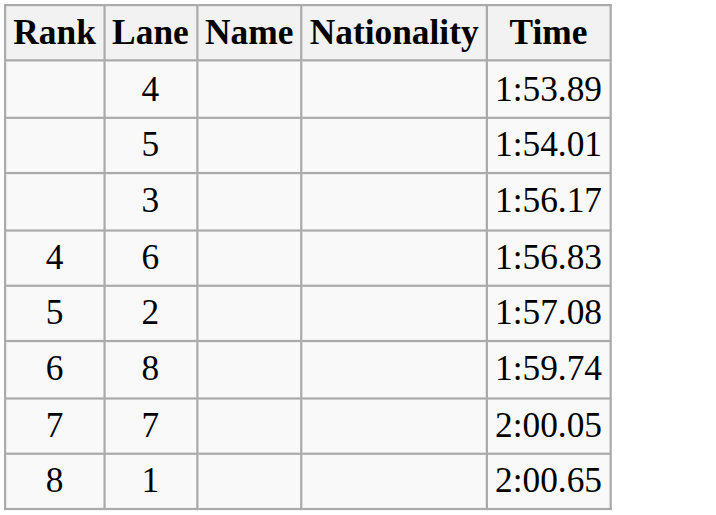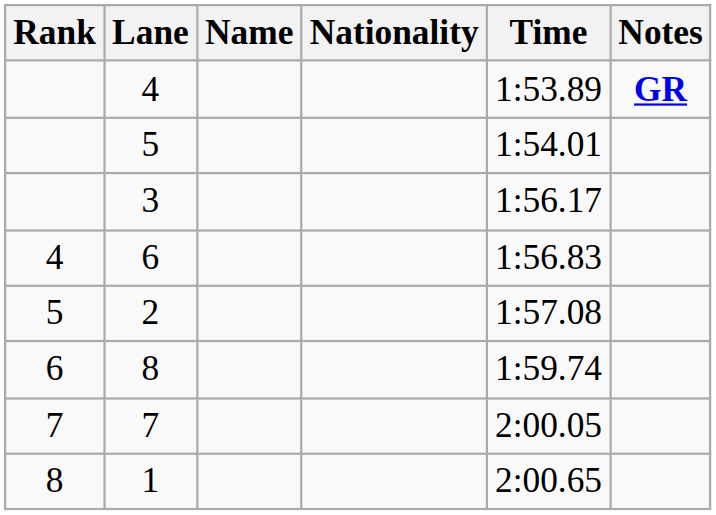+ column: Notes | GR
